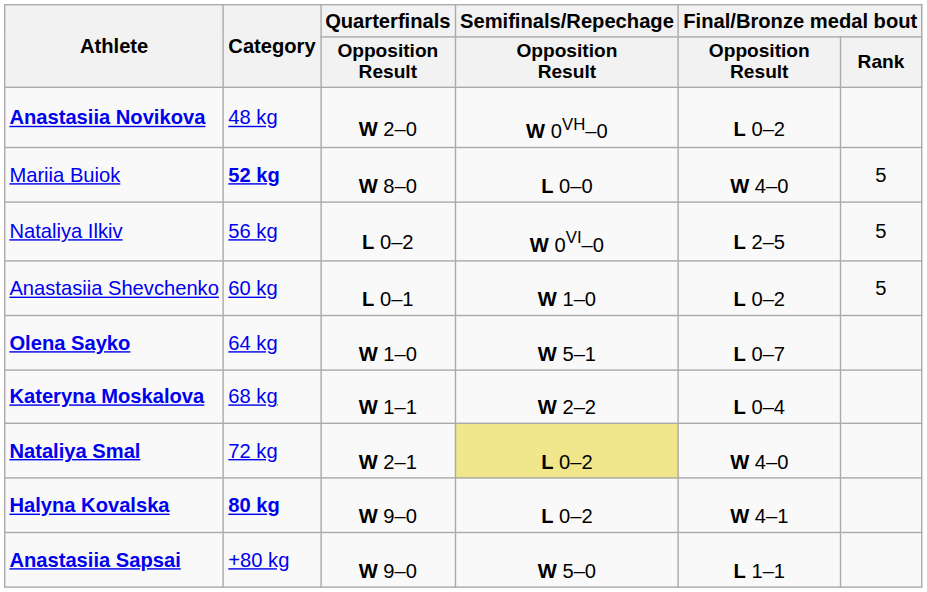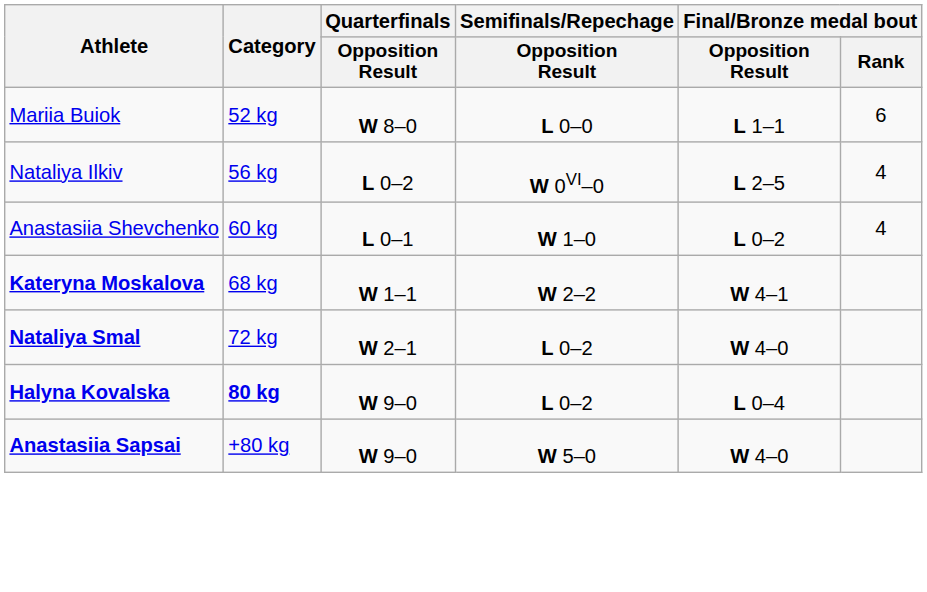- row: Anastasiia Novikova | 48 kg | W 2–0 | W 0VH–0 | L 0–2
Mariia Buiok | Category: bold -> normal
Mariia Buiok | Final/Bronze medal bout / Opposition Result: W 4–0 -> L 1–1
Mariia Buiok | Final/Bronze medal bout / Rank: 5 -> 6
Nataliya Ilkiv | Final/Bronze medal bout / Rank: 5 -> 4
Anastasiia Shevchenko | Final/Bronze medal bout / Rank: 5 -> 4
- row: Olena Sayko | 64 kg | W 1–0 | W 5–1 | L 0–7
Kateryna Moskalova | Final/Bronze medal bout / Opposition Result: L 0–4 -> W 4–1
Nataliya Smal | Semifinals/Repechage / Opposition Result: khaki background -> no background
Halyna Kovalska | Final/Bronze medal bout / Opposition Result: W 4–1 -> L 0–4
Anastasiia Sapsai | Final/Bronze medal bout / Opposition Result: L 1–1 -> W 4–0
